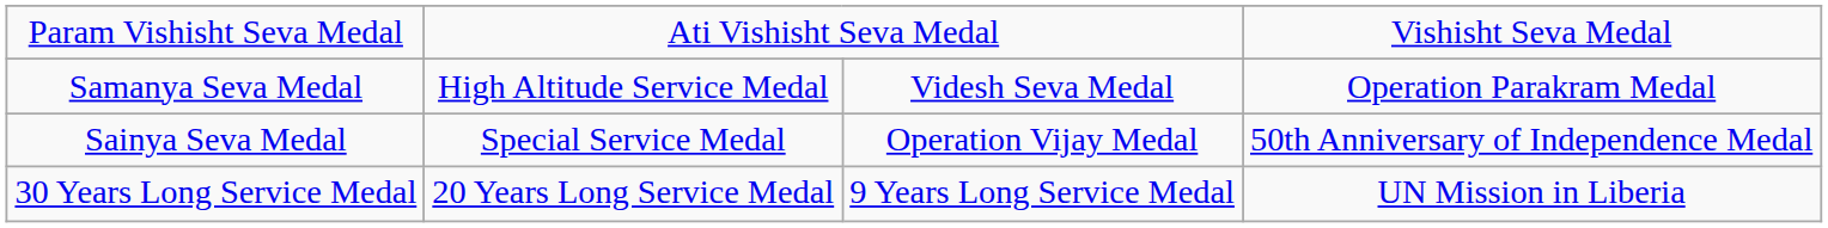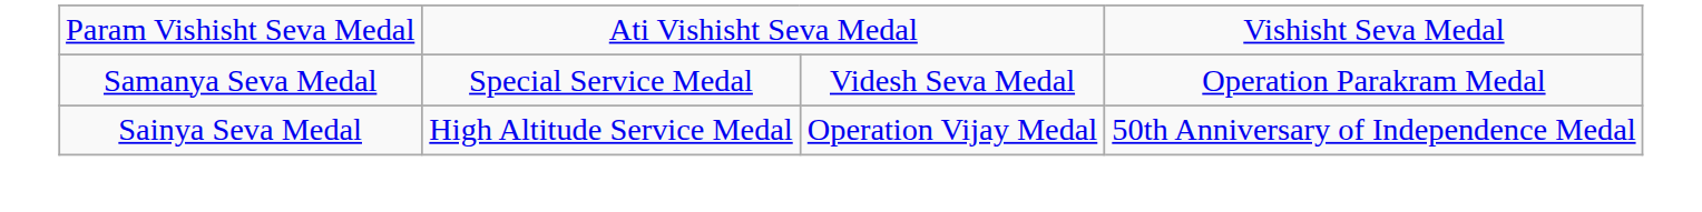Samanya Seva Medal | column 2: High Altitude Service Medal -> Special Service Medal
Sainya Seva Medal | column 2: Special Service Medal -> High Altitude Service Medal
- row: 30 Years Long Service Medal | 20 Years Long Service Medal | 9 Years Long Service Medal | UN Mission in Liberia
